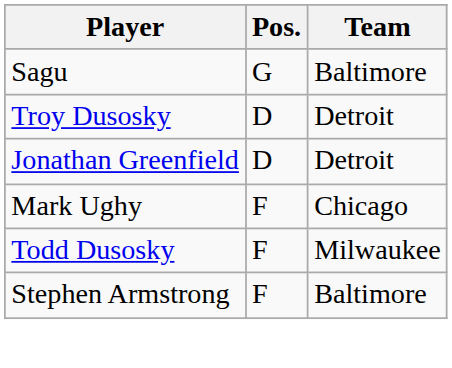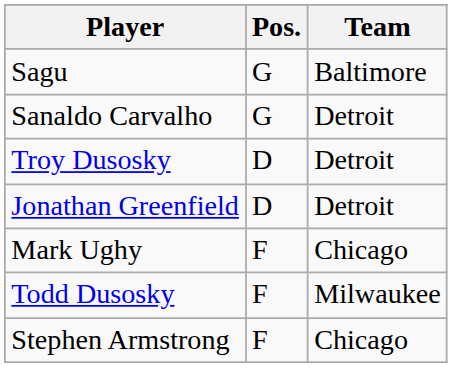+ row: Sanaldo Carvalho | G | Detroit
Stephen Armstrong | Team: Baltimore -> Chicago
